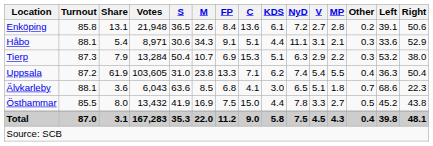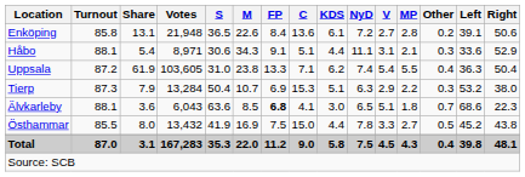rows swapped: Tierp <-> Uppsala
Älvkarleby | FP: normal -> bold
